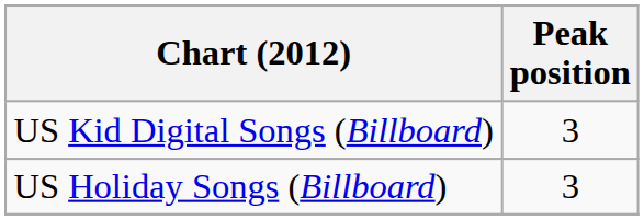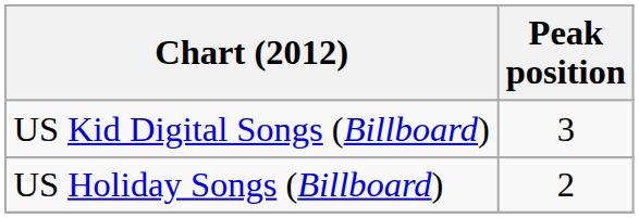US Holiday Songs (Billboard) | Peak position: 3 -> 2
